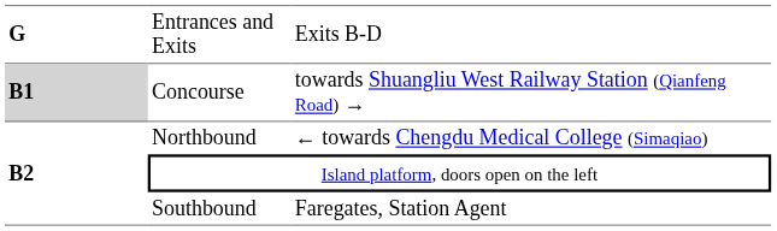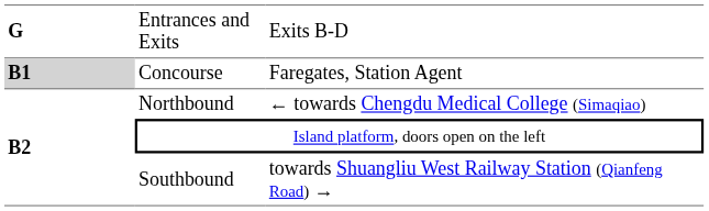Concourse | column 3: towards Shuangliu West Railway Station (Qianfeng Road) → -> Faregates, Station Agent
Southbound | column 3: Faregates, Station Agent -> towards Shuangliu West Railway Station (Qianfeng Road) →
